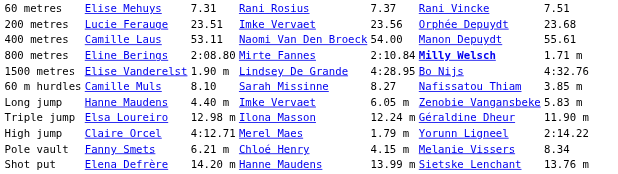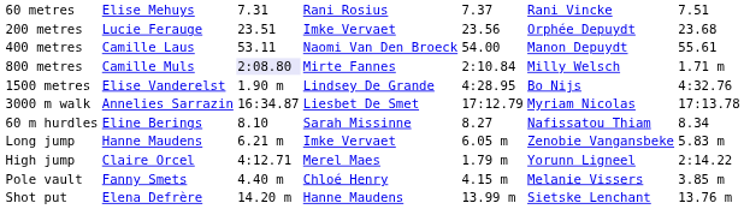800 metres | column 2: Eline Berings -> Camille Muls
800 metres | column 3: no background -> lavender background
800 metres | column 6: bold -> normal
+ row: 3000 m walk | Annelies Sarrazin | 16:34.87 | Liesbet De Smet | 17:12.79 | Myriam Nicolas | 17:13.78
60 m hurdles | column 2: Camille Muls -> Eline Berings
60 m hurdles | column 7: 3.85 m -> 8.34
Long jump | column 3: 4.40 m -> 6.21 m
- row: Triple jump | Elsa Loureiro | 12.98 m | Ilona Masson | 12.24 m | Géraldine Dheur | 11.90 m
Pole vault | column 3: 6.21 m -> 4.40 m
Pole vault | column 7: 8.34 -> 3.85 m
